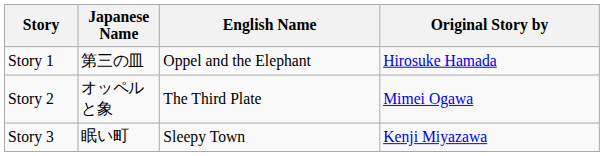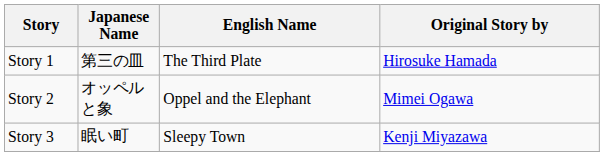Story 1 | English Name: Oppel and the Elephant -> The Third Plate
Story 2 | English Name: The Third Plate -> Oppel and the Elephant
